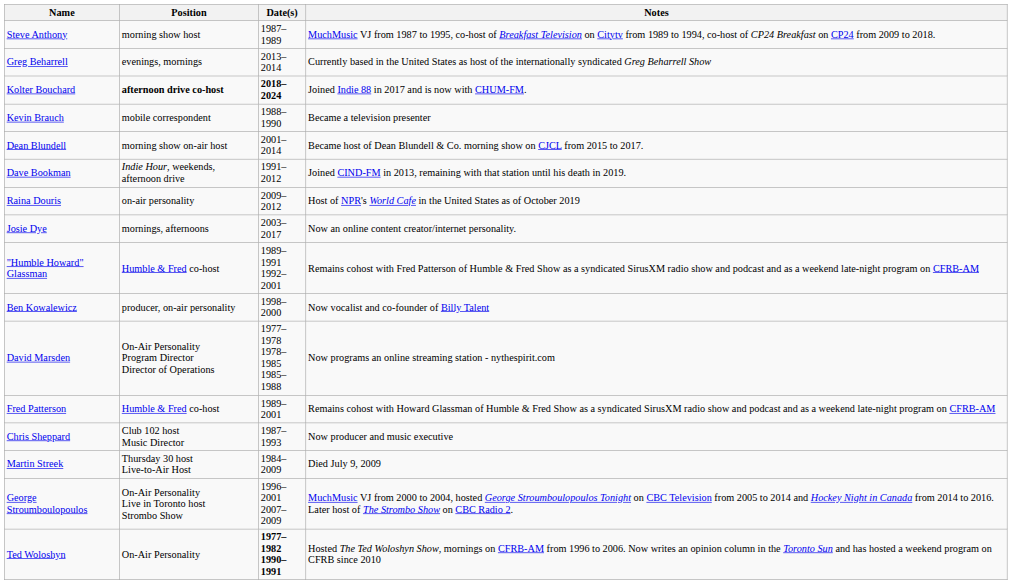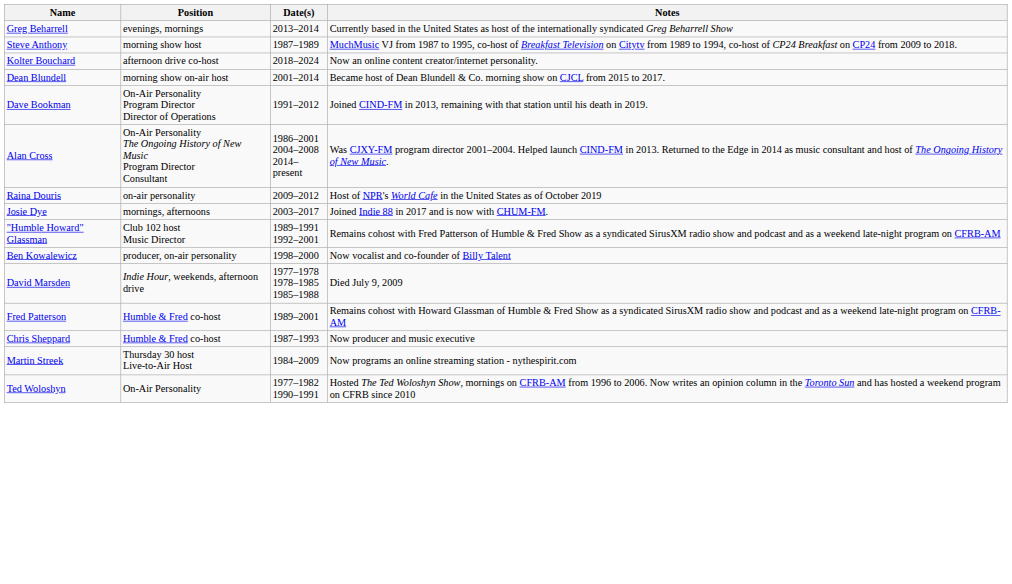rows swapped: Steve Anthony <-> Greg Beharrell
Kolter Bouchard | Position: bold -> normal
Kolter Bouchard | Date(s): bold -> normal
Kolter Bouchard | Notes: Joined Indie 88 in 2017 and is now with CHUM-FM. -> Now an online content creator/internet personality.
- row: Kevin Brauch | mobile correspondent | 1988–1990 | Became a television presenter
Dave Bookman | Position: Indie Hour, weekends, afternoon drive -> On-Air Personality Program Director Director of Operations
+ row: Alan Cross | On-Air Personality The Ongoing History of New Music Program Director Consultant | 1986–2001 2004–2008 2014–present | Was CJXY-FM program director 2001–2004. Helped launch CIND-FM in 2013. Returned to the Edge in 2014 as music consultant and host of The Ongoing History of New Music.
Josie Dye | Notes: Now an online content creator/internet personality. -> Joined Indie 88 in 2017 and is now with CHUM-FM.
"Humble Howard" Glassman | Position: Humble & Fred co-host -> Club 102 host Music Director
David Marsden | Position: On-Air Personality Program Director Director of Operations -> Indie Hour, weekends, afternoon drive
David Marsden | Notes: Now programs an online streaming station - nythespirit.com -> Died July 9, 2009
Chris Sheppard | Position: Club 102 host Music Director -> Humble & Fred co-host
Martin Streek | Notes: Died July 9, 2009 -> Now programs an online streaming station - nythespirit.com
- row: George Stroumboulopoulos | On-Air Personality Live in Toronto host Strombo Show | 1996–2001 2007–2009 | MuchMusic VJ from 2000 to 2004, hosted George Stroumboulopoulos Tonight on CBC Television from 2005 to 2014 and Hockey Night in Canada from 2014 to 2016. Later host of The Strombo Show on CBC Radio 2.
Ted Woloshyn | Date(s): bold -> normal
